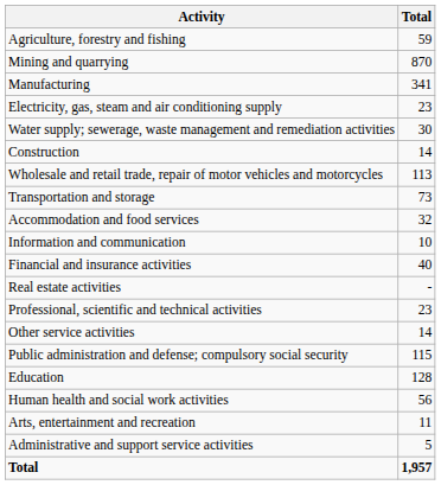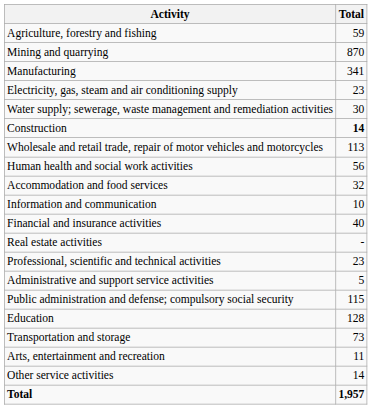Construction | Total: normal -> bold
rows swapped: Transportation and storage <-> Human health and social work activities
rows swapped: Administrative and support service activities <-> Other service activities
